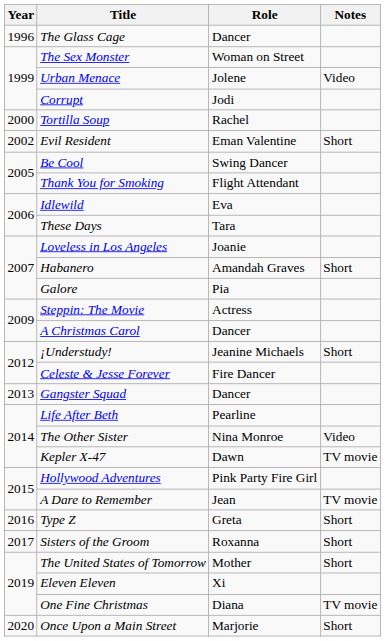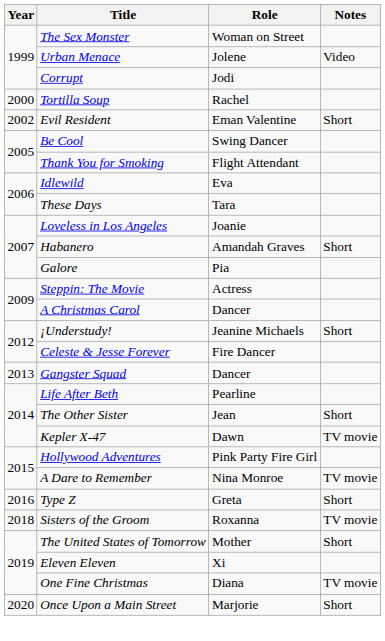- row: 1996 | The Glass Cage | Dancer
The Other Sister | Role: Nina Monroe -> Jean
The Other Sister | Notes: Video -> Short
A Dare to Remember | Role: Jean -> Nina Monroe
Sisters of the Groom | Year: 2017 -> 2018
Sisters of the Groom | Notes: Short -> TV movie
